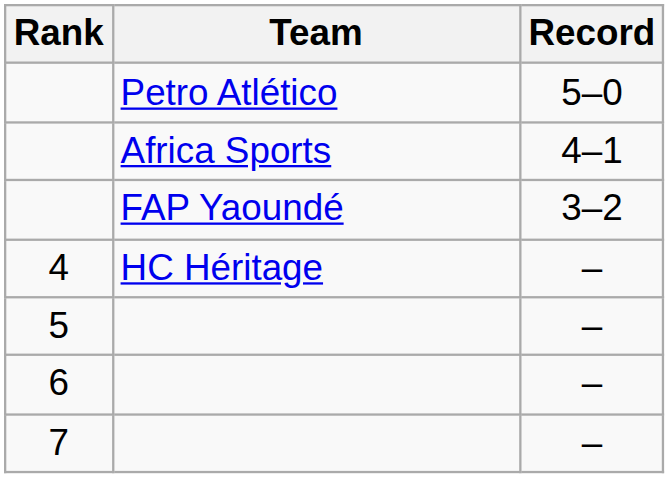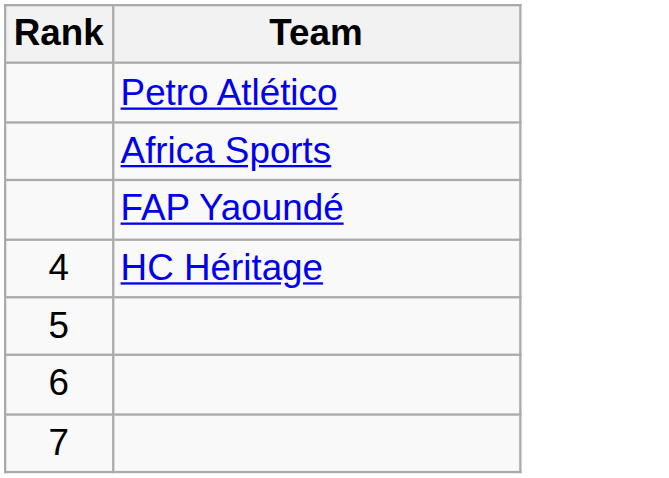- column: Record | 5–0 | 4–1 | 3–2 | – | – | – | –
